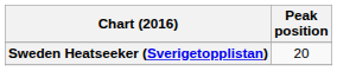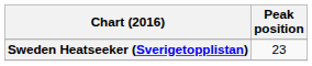Sweden Heatseeker (Sverigetopplistan) | Peak position: 20 -> 23
